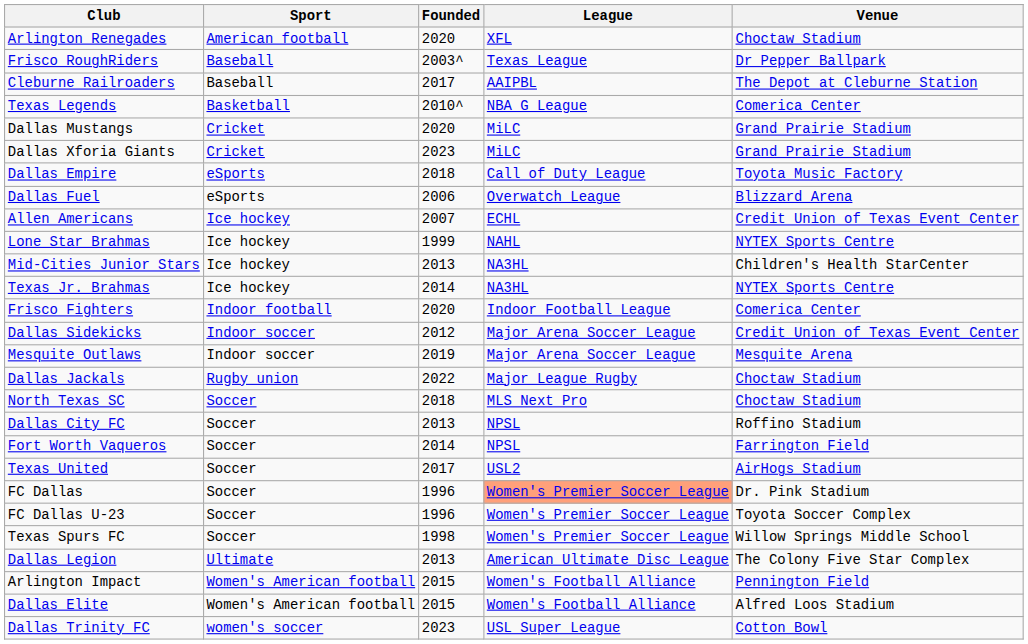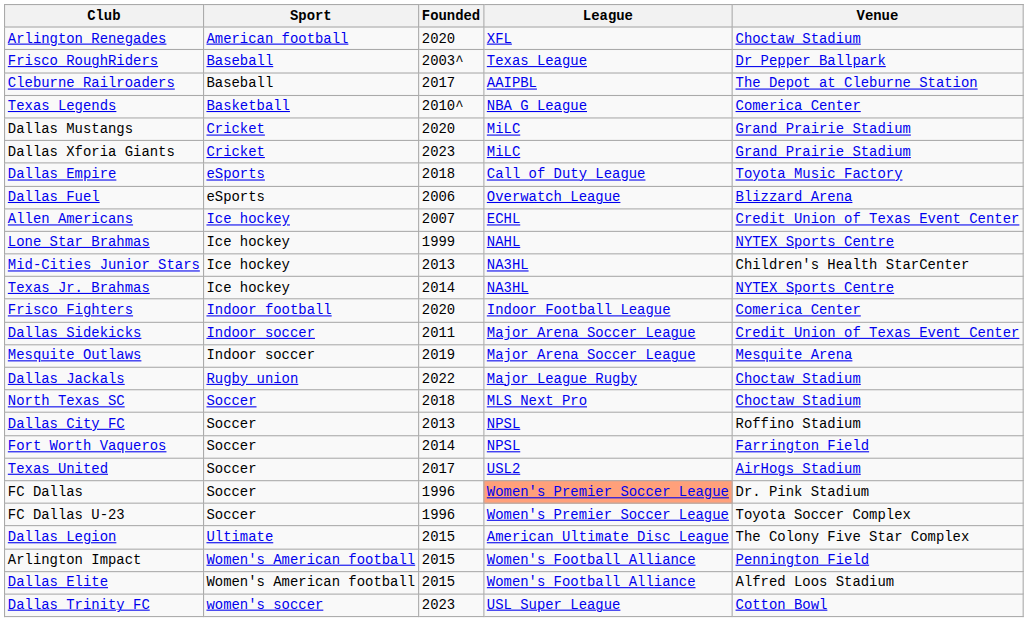Dallas Sidekicks | Founded: 2012 -> 2011
- row: Texas Spurs FC | Soccer | 1998 | Women's Premier Soccer League | Willow Springs Middle School
Dallas Legion | Founded: 2013 -> 2015
